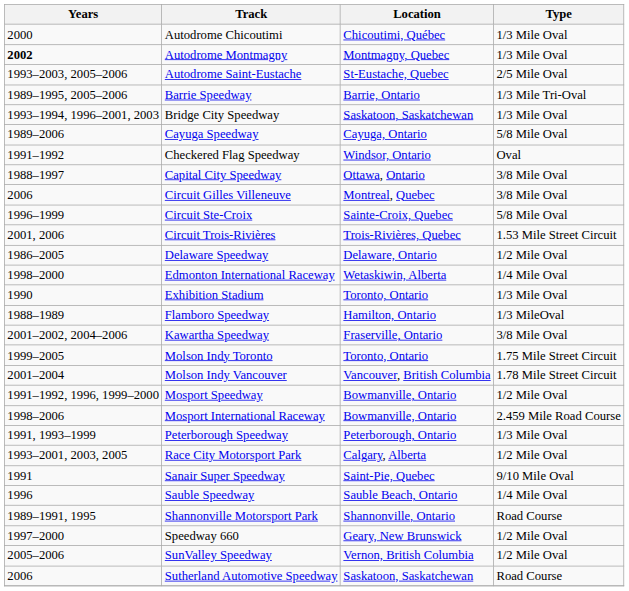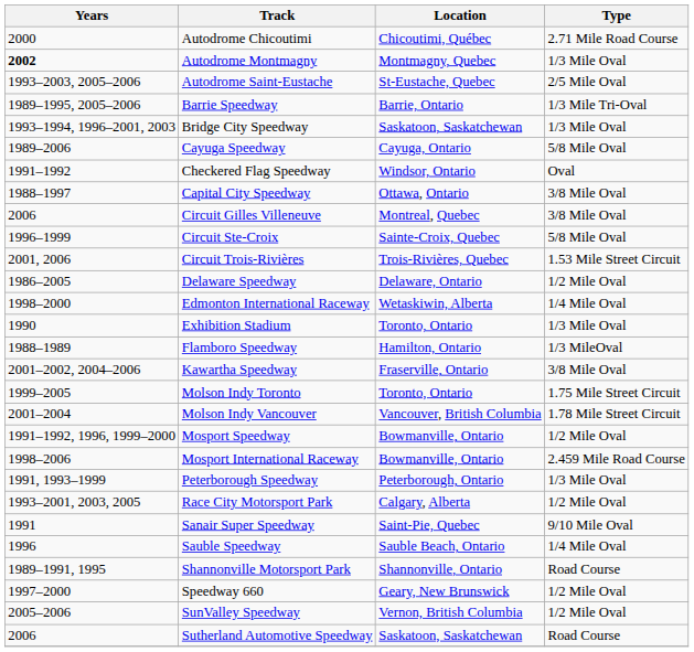Autodrome Chicoutimi | Type: 1/3 Mile Oval -> 2.71 Mile Road Course
